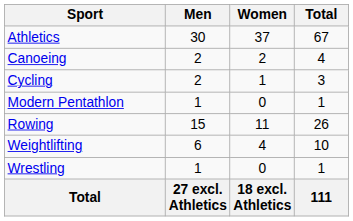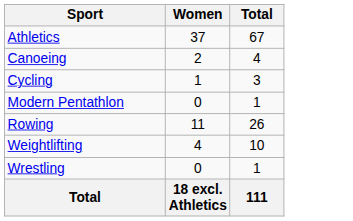- column: Men | 30 | 2 | 2 | 1 | 15 | 6 | 1 | 27 excl. Athletics
